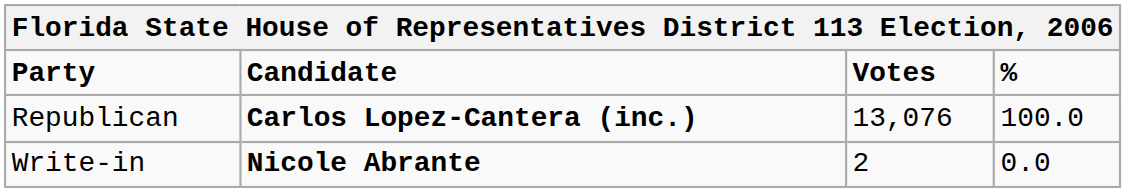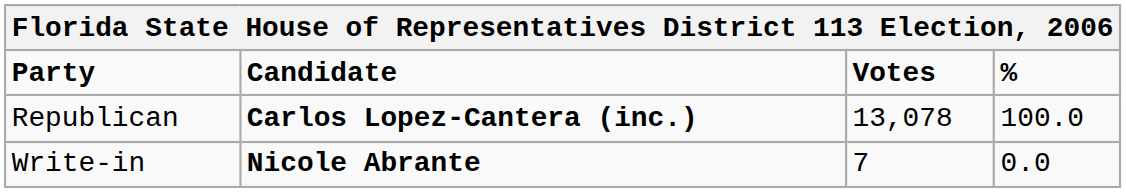Republican | Votes: 13,076 -> 13,078
Write-in | Votes: 2 -> 7
